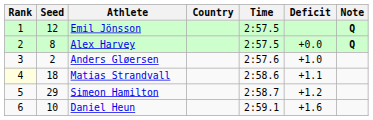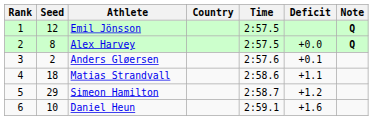Anders Gløersen | Deficit: +1.0 -> +0.1
Matias Strandvall | Rank: lightyellow background -> no background
